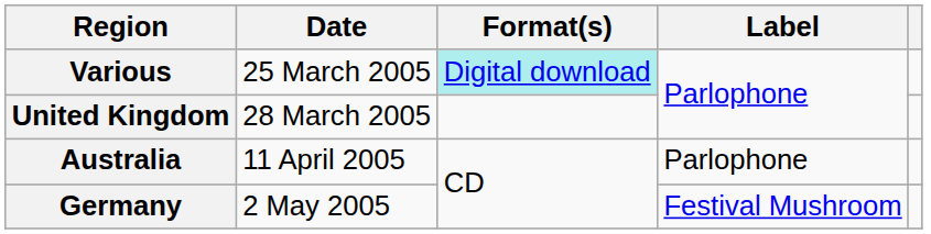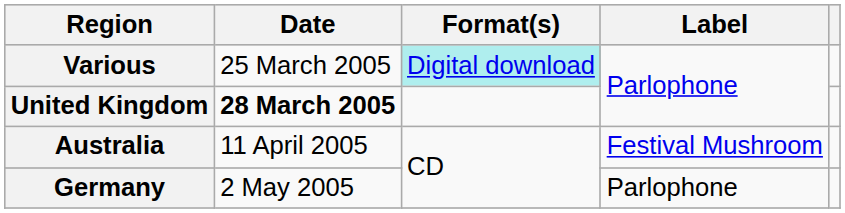United Kingdom | Date: normal -> bold
Australia | Label: Parlophone -> Festival Mushroom
Germany | Label: Festival Mushroom -> Parlophone
